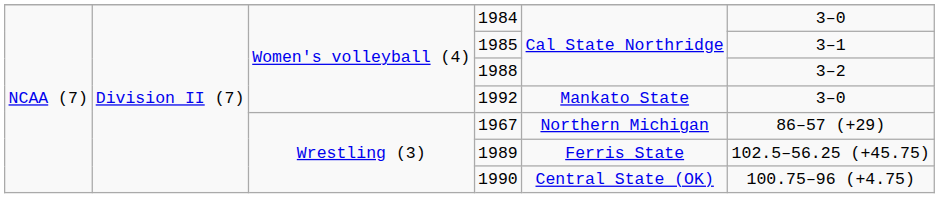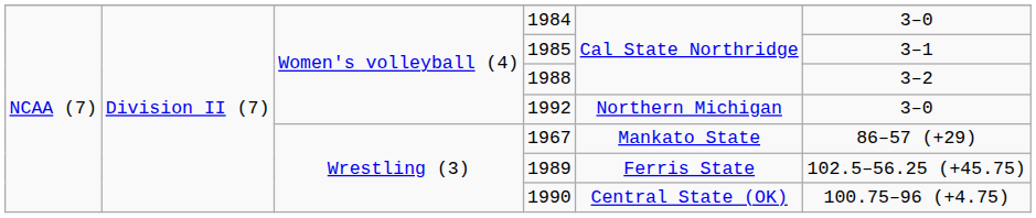1992 | column 5: Mankato State -> Northern Michigan
1967 | column 5: Northern Michigan -> Mankato State
